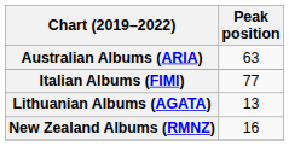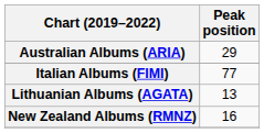Australian Albums (ARIA) | Peak position: 63 -> 29
